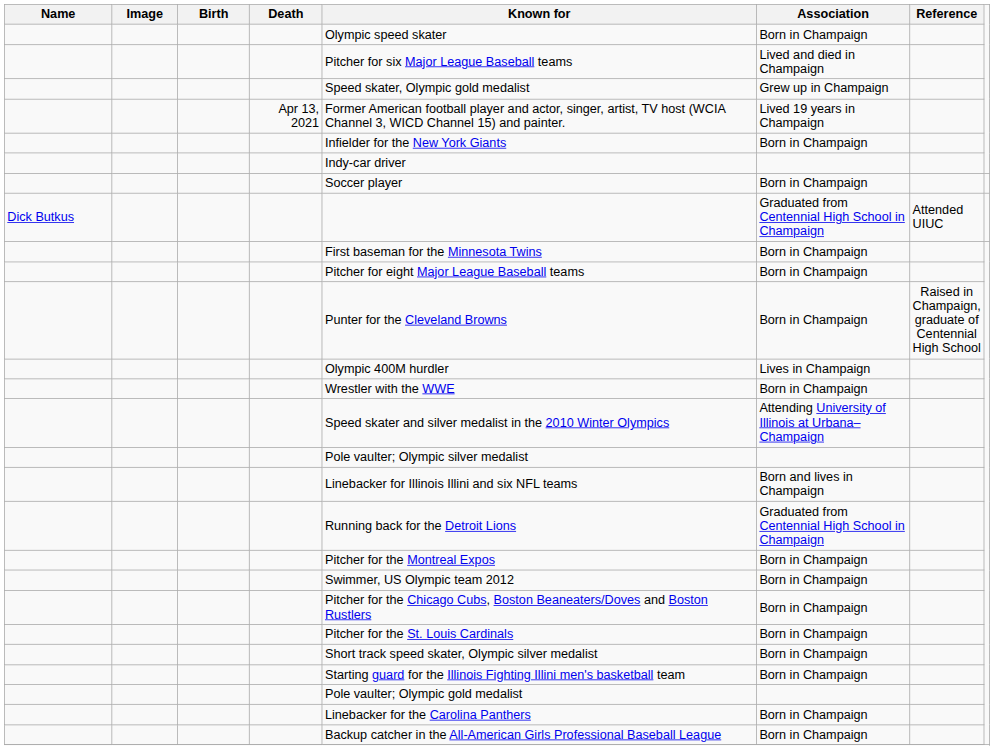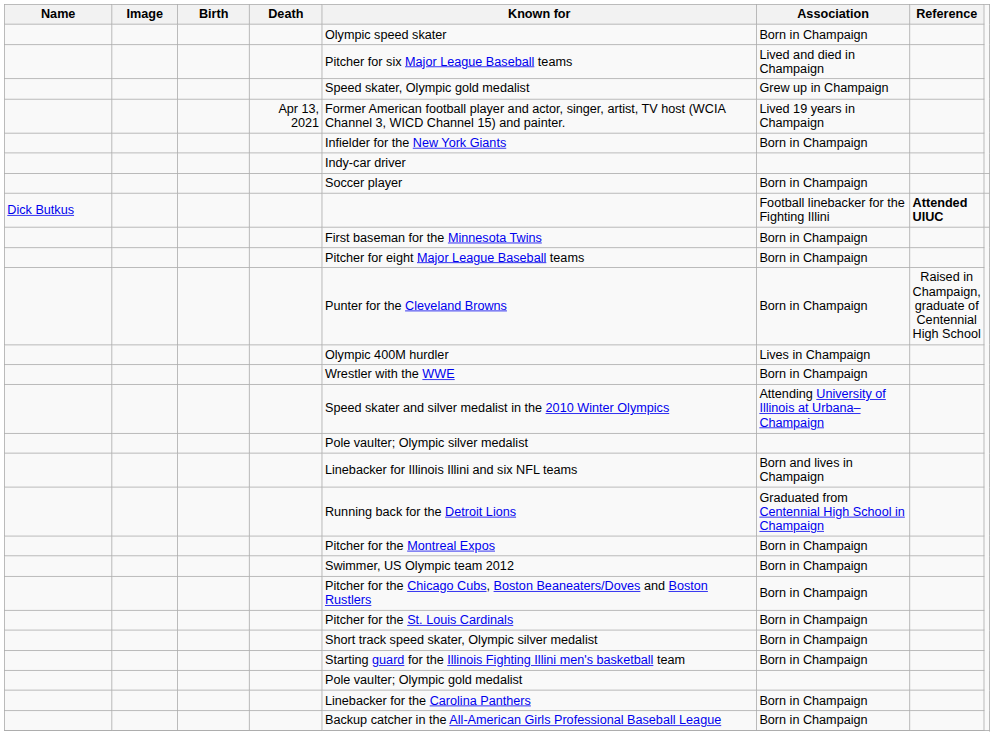Dick Butkus | Association: Graduated from Centennial High School in Champaign -> Football linebacker for the Fighting Illini
Dick Butkus | Reference: normal -> bold
